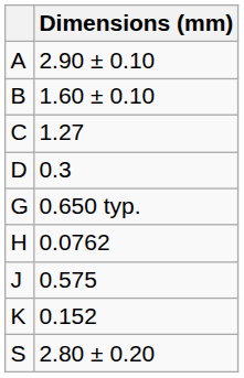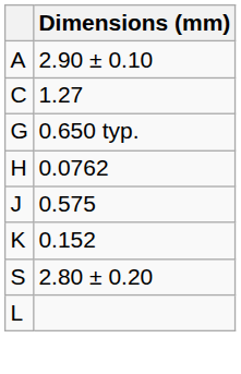- row: B | 1.60 ± 0.10
- row: D | 0.3
+ row: L
